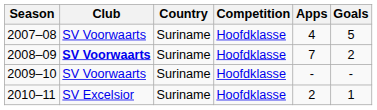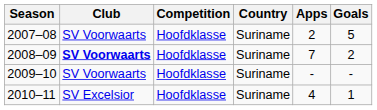columns swapped: Country <-> Competition
2007–08 | Apps: 4 -> 2
2010–11 | Apps: 2 -> 4
